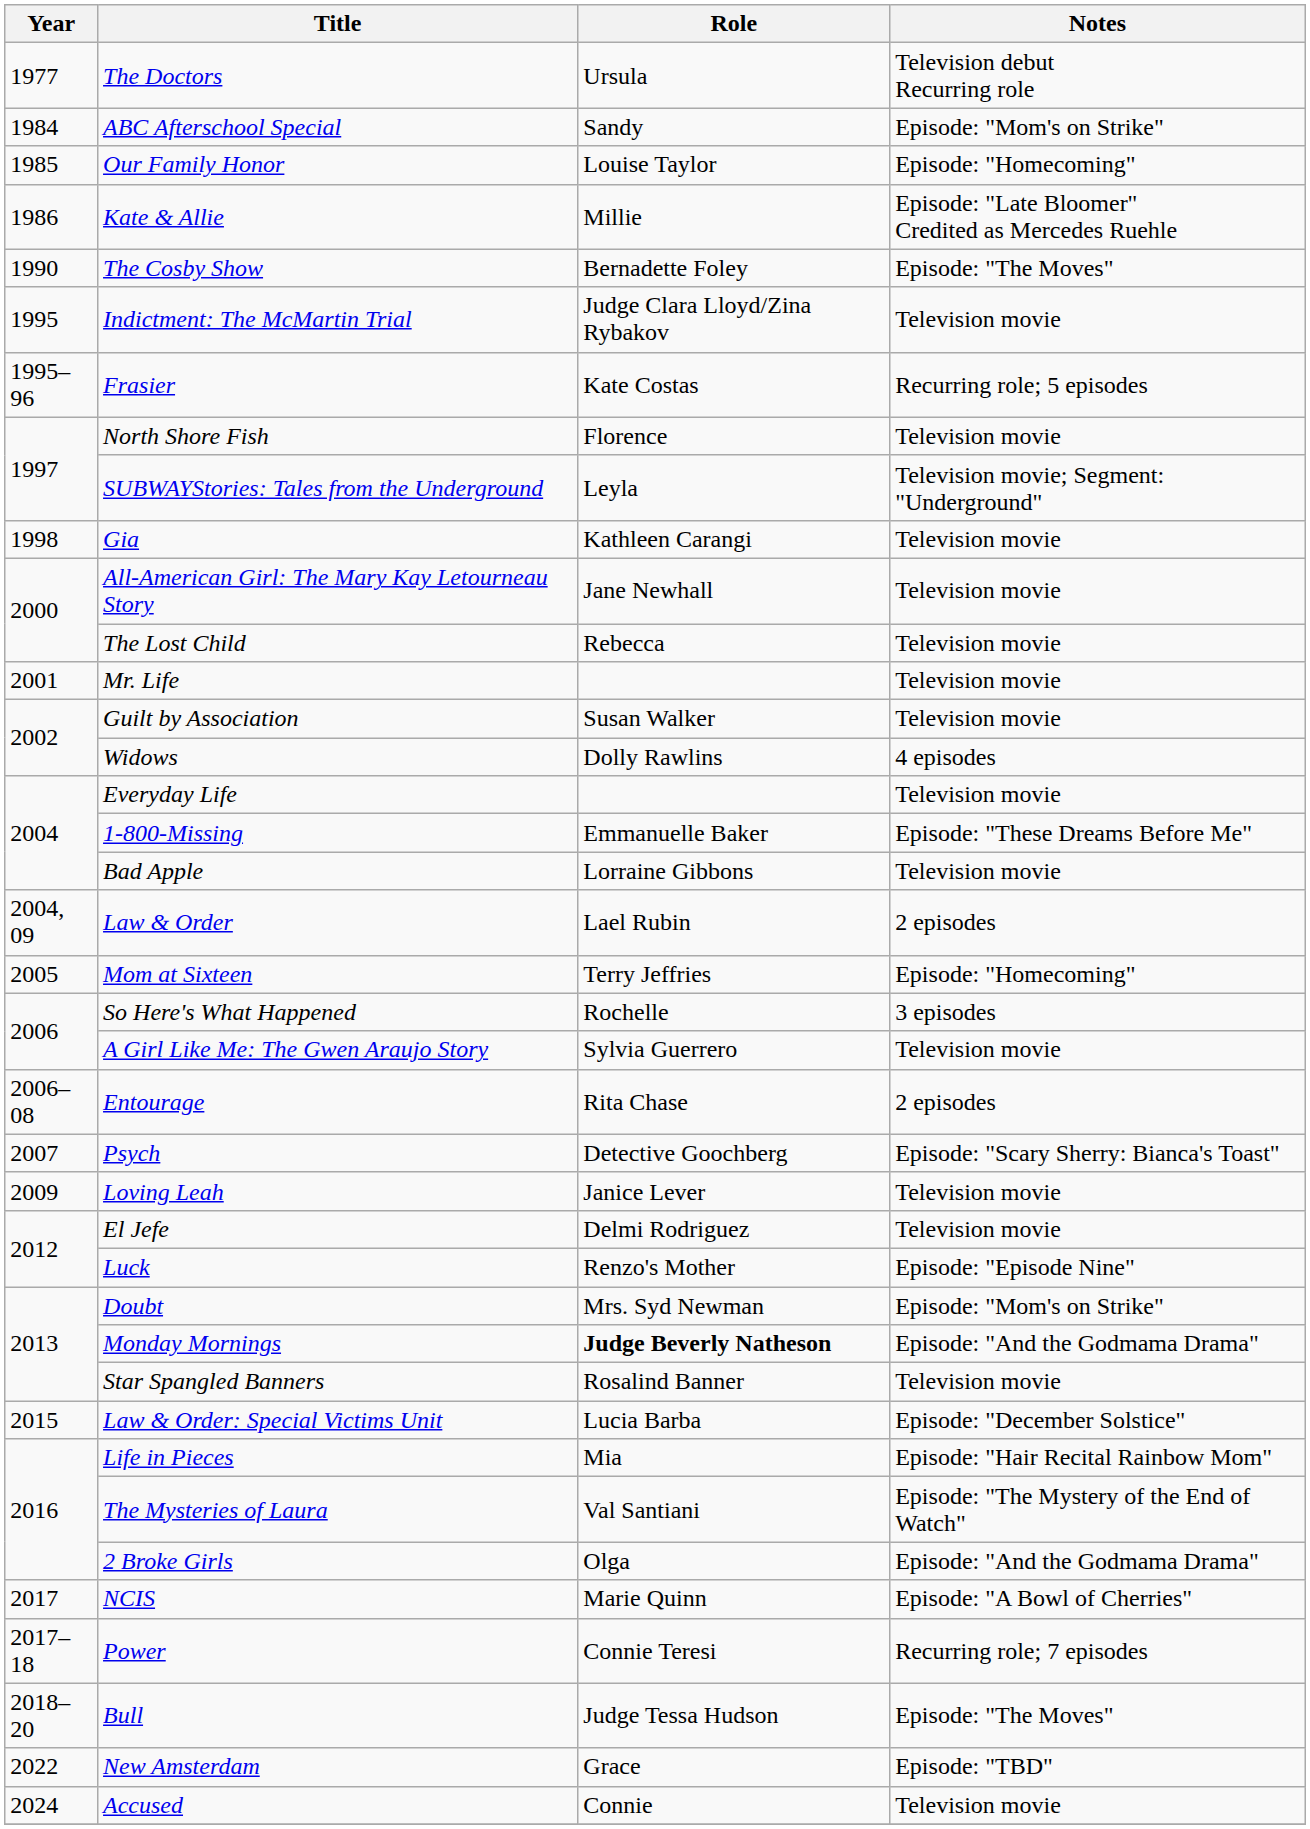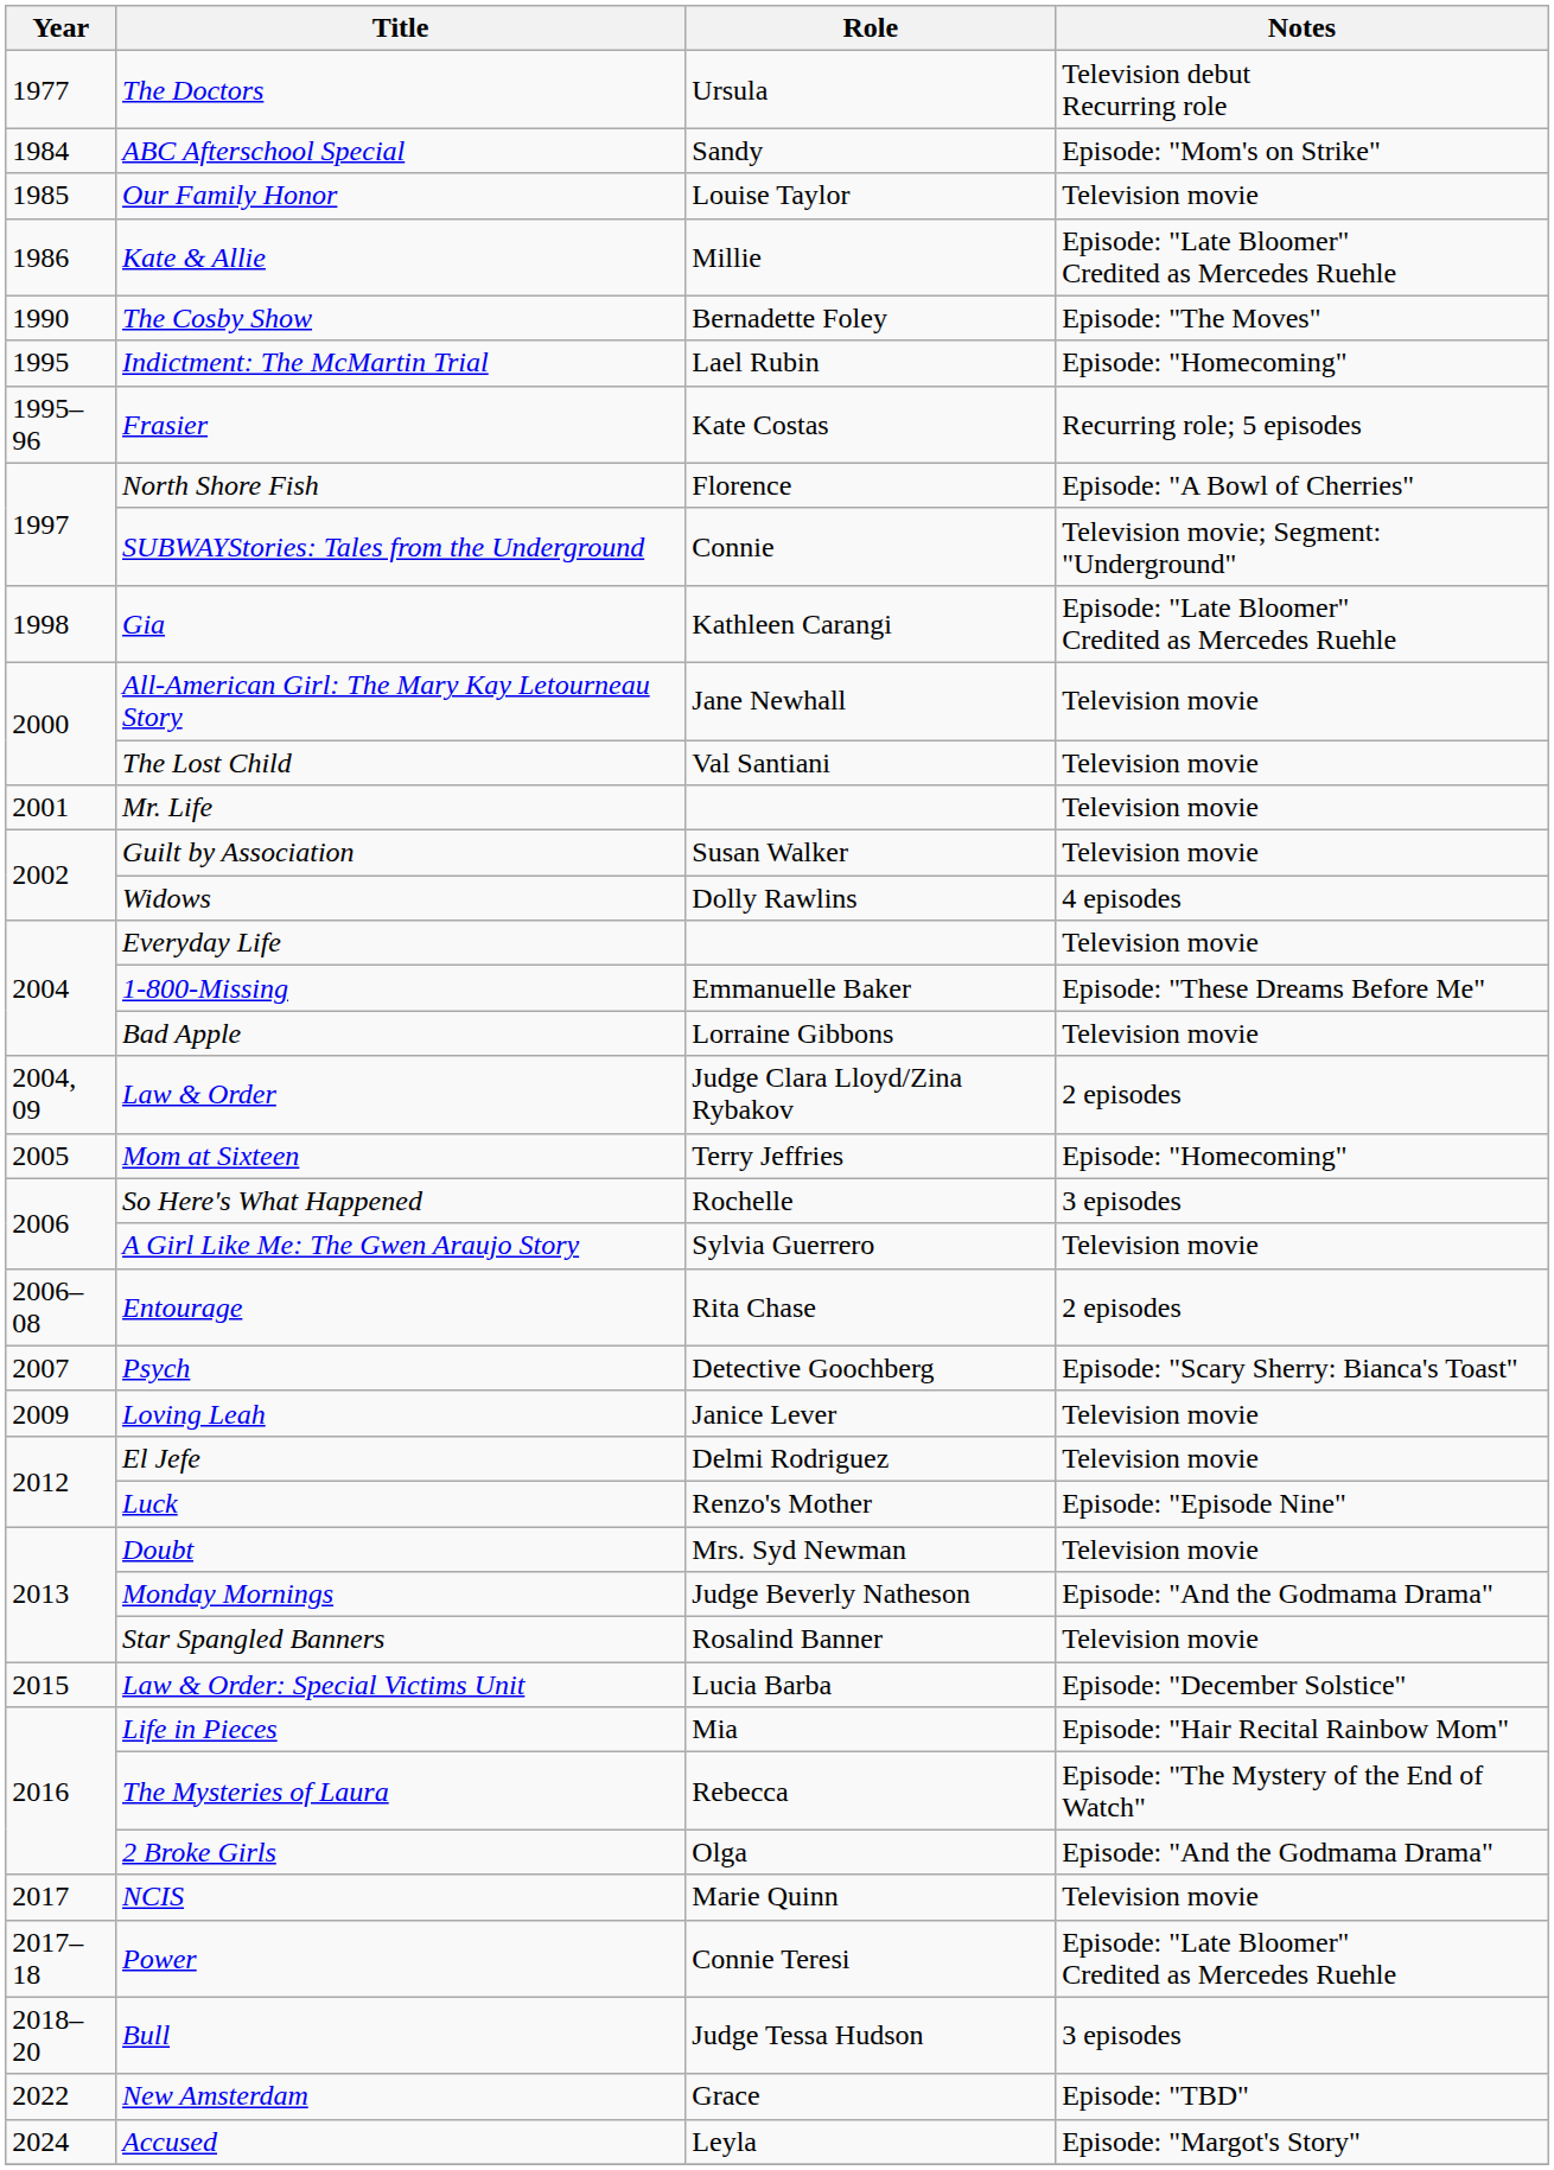Our Family Honor | Notes: Episode: "Homecoming" -> Television movie
Indictment: The McMartin Trial | Role: Judge Clara Lloyd/Zina Rybakov -> Lael Rubin
Indictment: The McMartin Trial | Notes: Television movie -> Episode: "Homecoming"
North Shore Fish | Notes: Television movie -> Episode: "A Bowl of Cherries"
SUBWAYStories: Tales from the Underground | Role: Leyla -> Connie
Gia | Notes: Television movie -> Episode: "Late Bloomer" Credited as Mercedes Ruehle
The Lost Child | Role: Rebecca -> Val Santiani
Law & Order | Role: Lael Rubin -> Judge Clara Lloyd/Zina Rybakov
Doubt | Notes: Episode: "Mom's on Strike" -> Television movie
Monday Mornings | Role: bold -> normal
The Mysteries of Laura | Role: Val Santiani -> Rebecca
NCIS | Notes: Episode: "A Bowl of Cherries" -> Television movie
Power | Notes: Recurring role; 7 episodes -> Episode: "Late Bloomer" Credited as Mercedes Ruehle
Bull | Notes: Episode: "The Moves" -> 3 episodes
Accused | Role: Connie -> Leyla
Accused | Notes: Television movie -> Episode: "Margot's Story"
